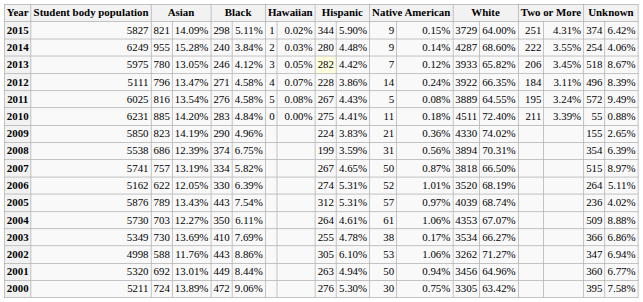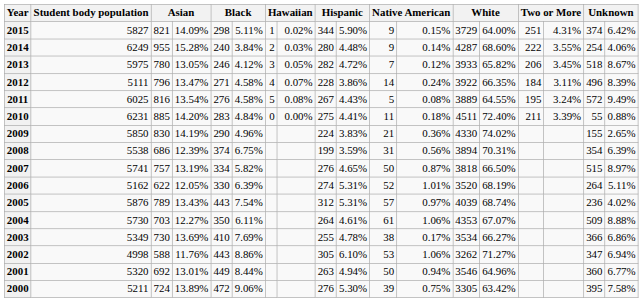2013 | column 9: lightyellow background -> no background
2013 | column 10: 4.42% -> 4.72%
2009 | column 3: 823 -> 830
2007 | column 9: 267 -> 276
2001 | column 13: 3456 -> 3546
2000 | column 11: 30 -> 39
